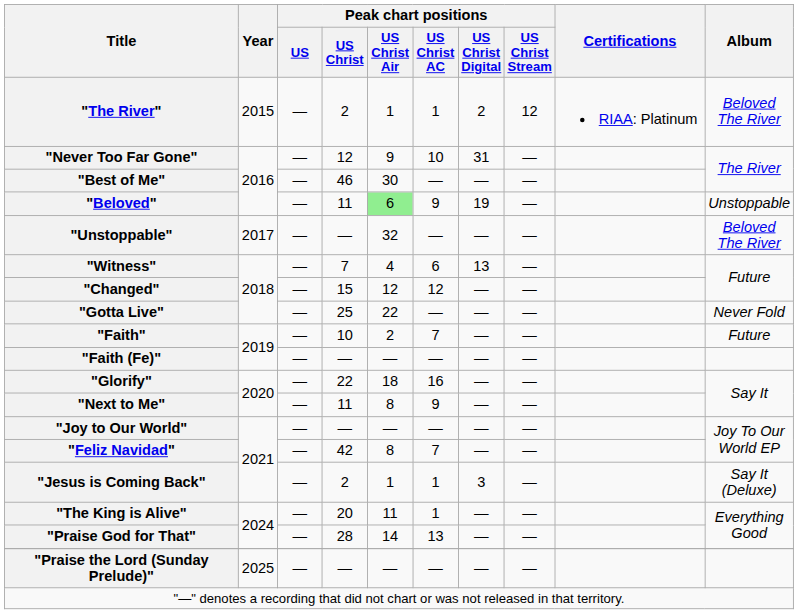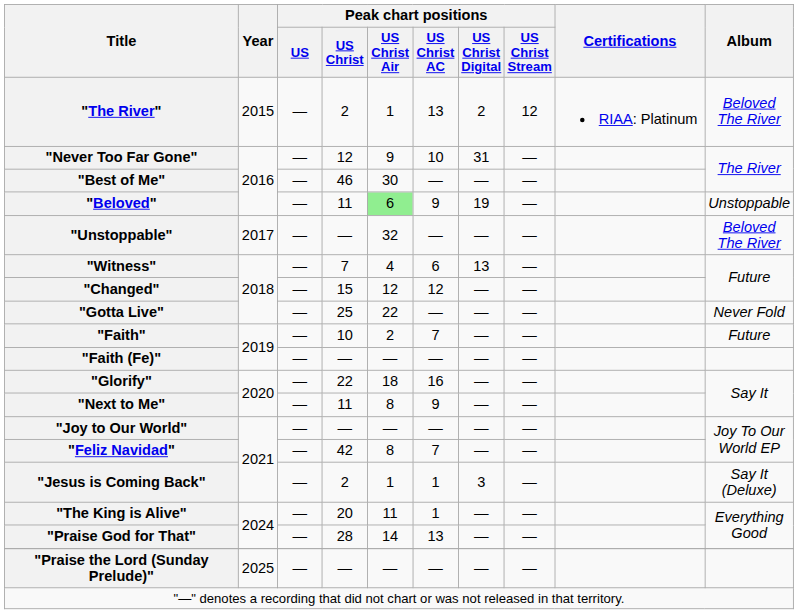"The River" | Peak chart positions / US Christ AC: 1 -> 13
